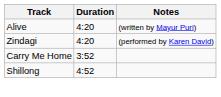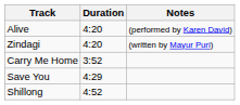Alive | Notes: (written by Mayur Puri) -> (performed by Karen David)
Zindagi | Notes: (performed by Karen David) -> (written by Mayur Puri)
+ row: Save You | 4:29
